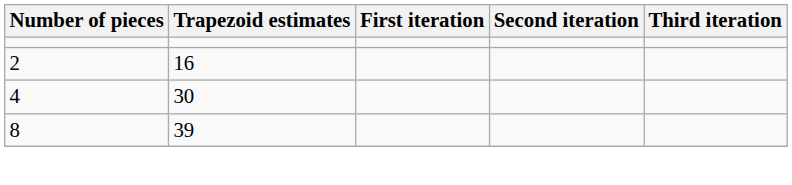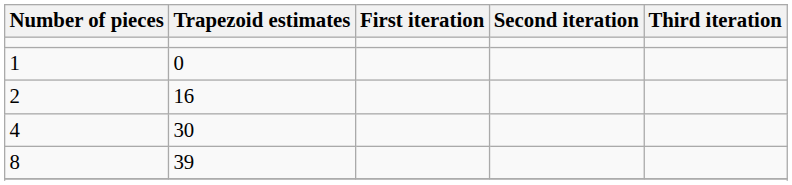+ row: 1 | 0
